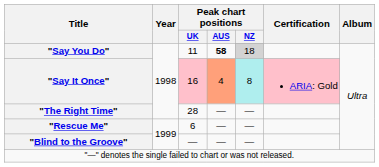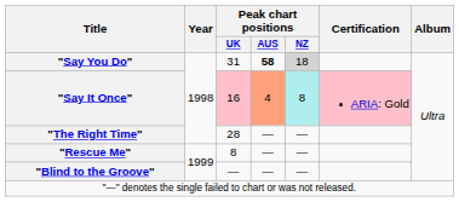"Say You Do" | Peak chart positions / UK: 11 -> 31
"Rescue Me" | Peak chart positions / UK: 6 -> 8
